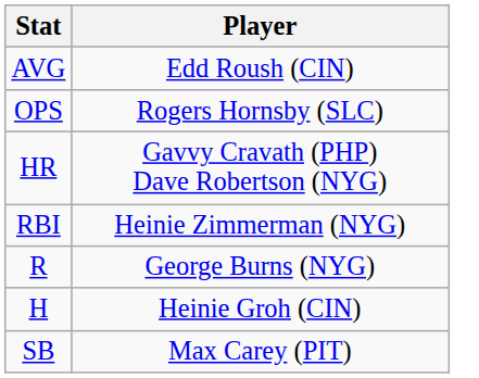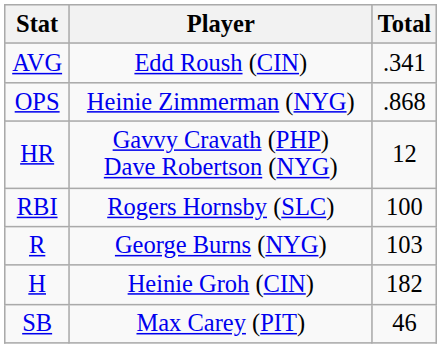+ column: Total | .341 | .868 | 12 | 100 | 103 | 182 | 46
OPS | Player: Rogers Hornsby (SLC) -> Heinie Zimmerman (NYG)
RBI | Player: Heinie Zimmerman (NYG) -> Rogers Hornsby (SLC)
